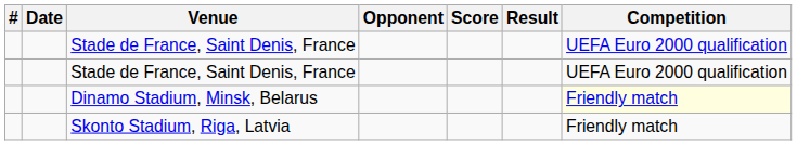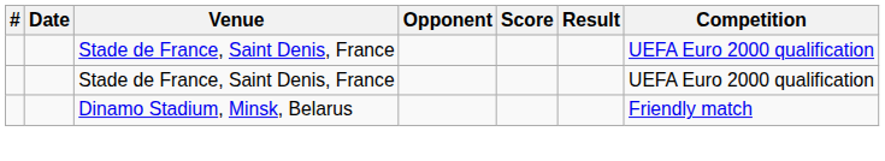Dinamo Stadium, Minsk, Belarus | Competition: lightyellow background -> no background
- row: Skonto Stadium, Riga, Latvia | Friendly match
